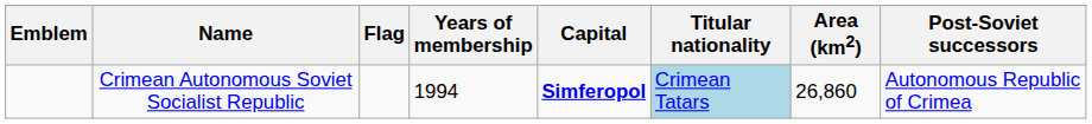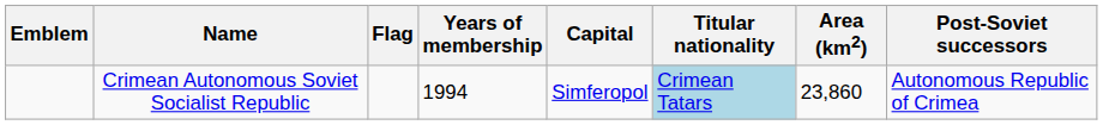Crimean Autonomous Soviet Socialist Republic | Capital: bold -> normal
Crimean Autonomous Soviet Socialist Republic | Area (km2): 26,860 -> 23,860
